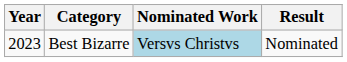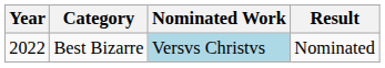Best Bizarre | Year: 2023 -> 2022
